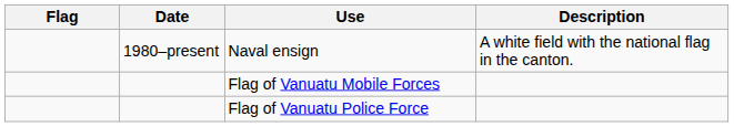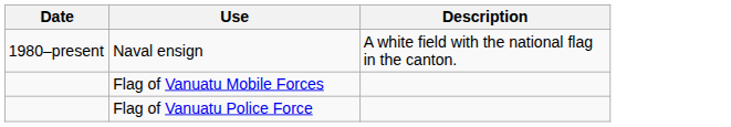- column: Flag
